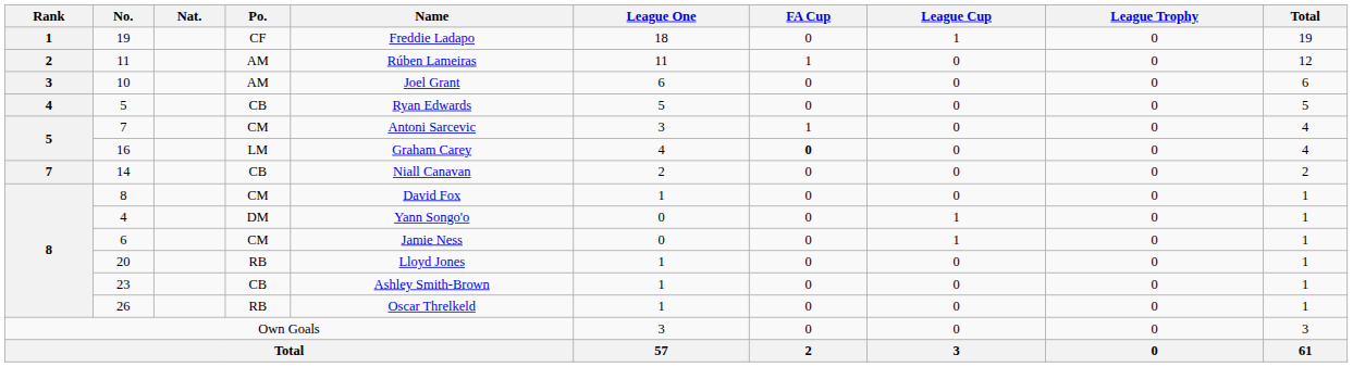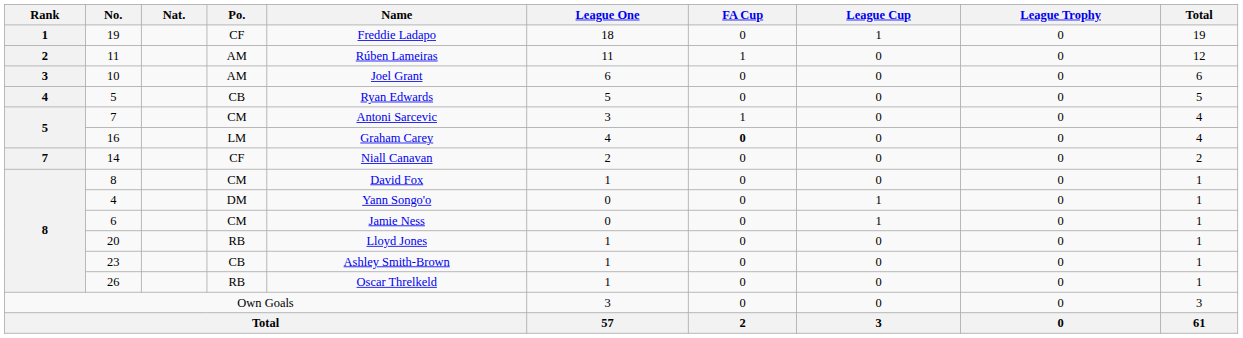14 | Po.: CB -> CF
